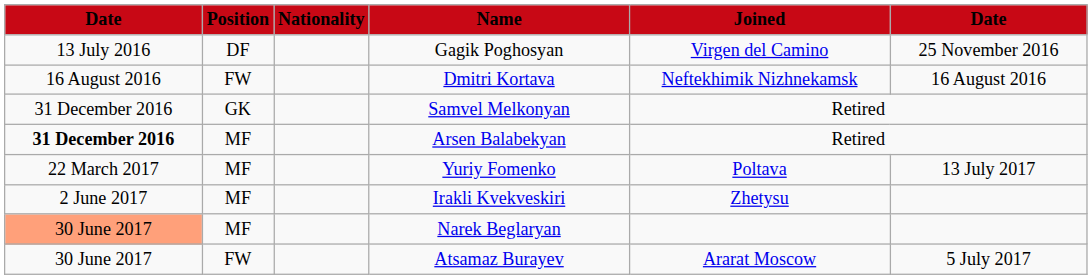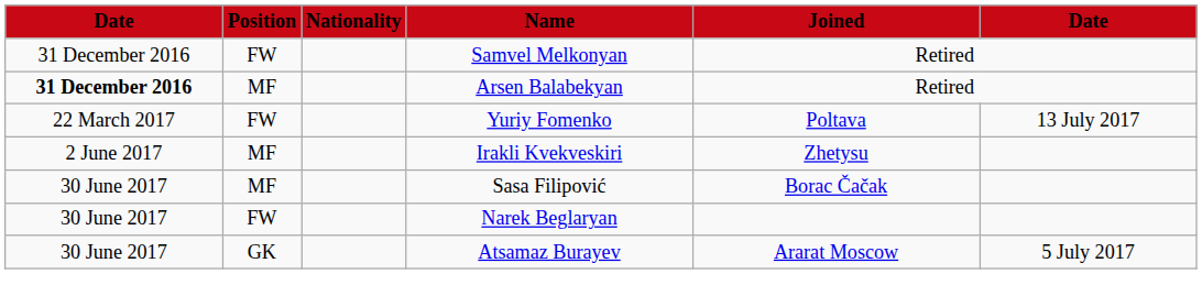- row: 13 July 2016 | DF | Gagik Poghosyan | Virgen del Camino | 25 November 2016
- row: 16 August 2016 | FW | Dmitri Kortava | Neftekhimik Nizhnekamsk | 16 August 2016
Samvel Melkonyan | Position: GK -> FW
Yuriy Fomenko | Position: MF -> FW
+ row: 30 June 2017 | MF | Sasa Filipović | Borac Čačak
Narek Beglaryan | column 1: lightsalmon background -> no background
Narek Beglaryan | Position: MF -> FW
Atsamaz Burayev | Position: FW -> GK
